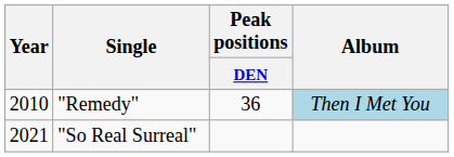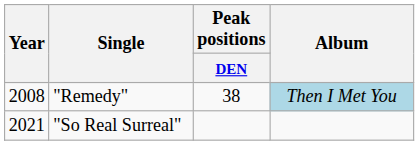"Remedy" | Year: 2010 -> 2008
"Remedy" | Peak positions / DEN: 36 -> 38
